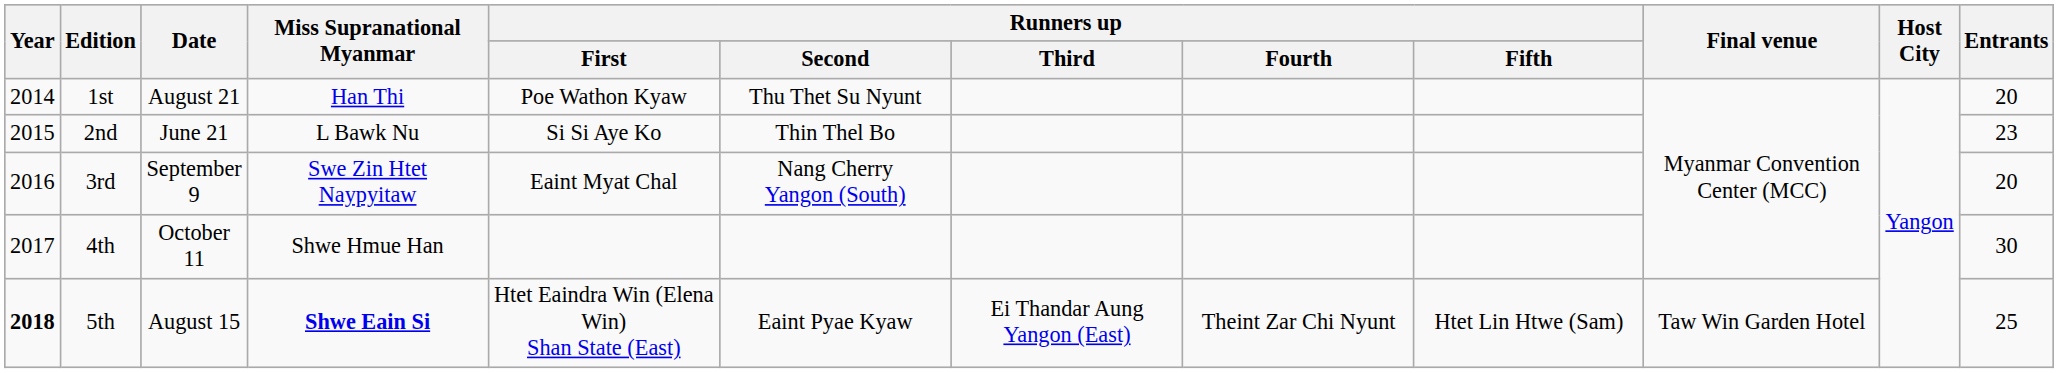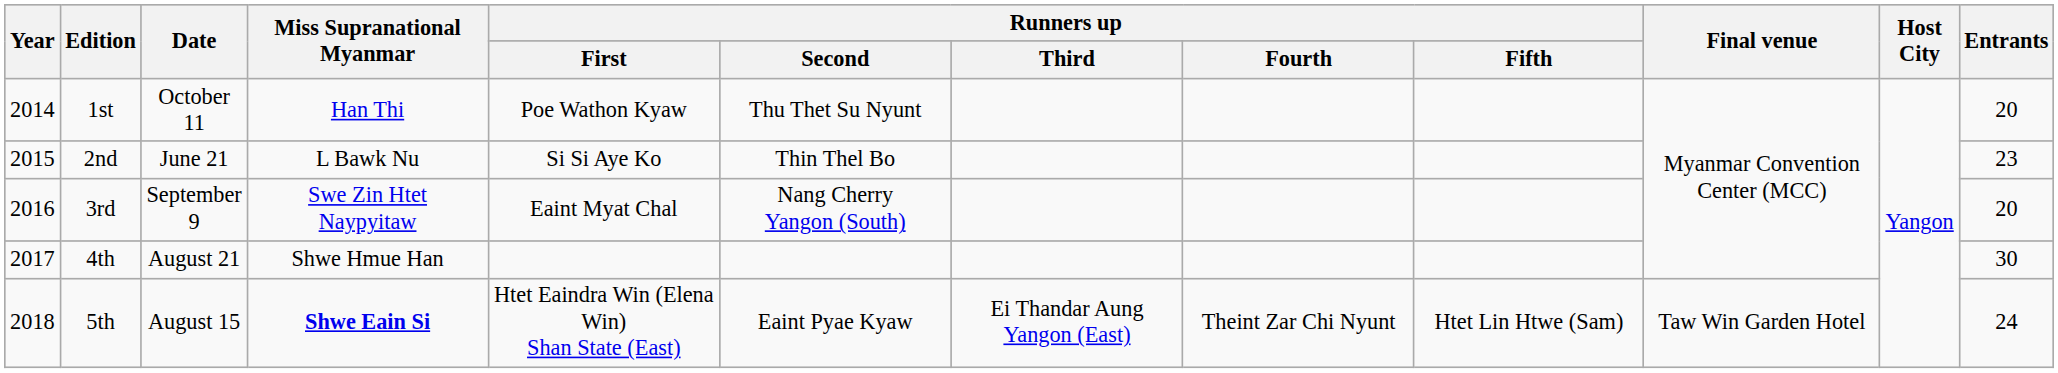1st | Date: August 21 -> October 11
4th | Date: October 11 -> August 21
5th | Year: bold -> normal
5th | Entrants: 25 -> 24
